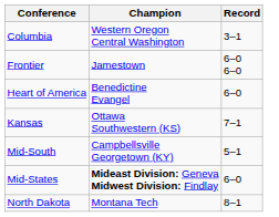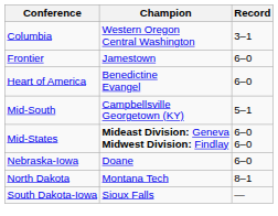Frontier | Record: 6–0 6–0 -> 6–0
- row: Kansas | Ottawa Southwestern (KS) | 7–1
Mid-States | Record: 6–0 -> 6–0 6–0
+ row: Nebraska-Iowa | Doane | 6–0
+ row: South Dakota-Iowa | Sioux Falls | —
